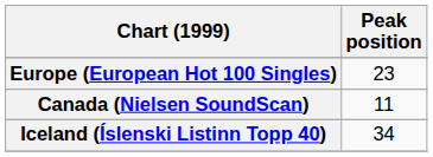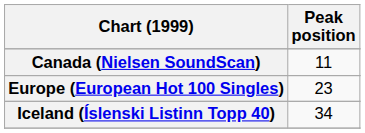rows swapped: Canada (Nielsen SoundScan) <-> Europe (European Hot 100 Singles)
